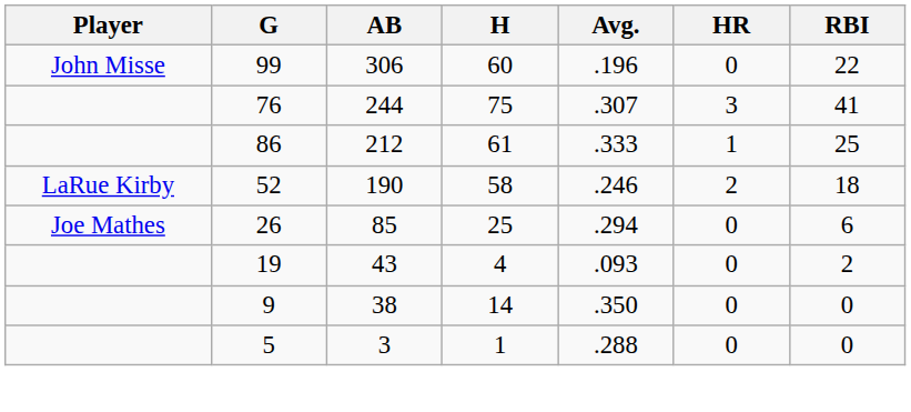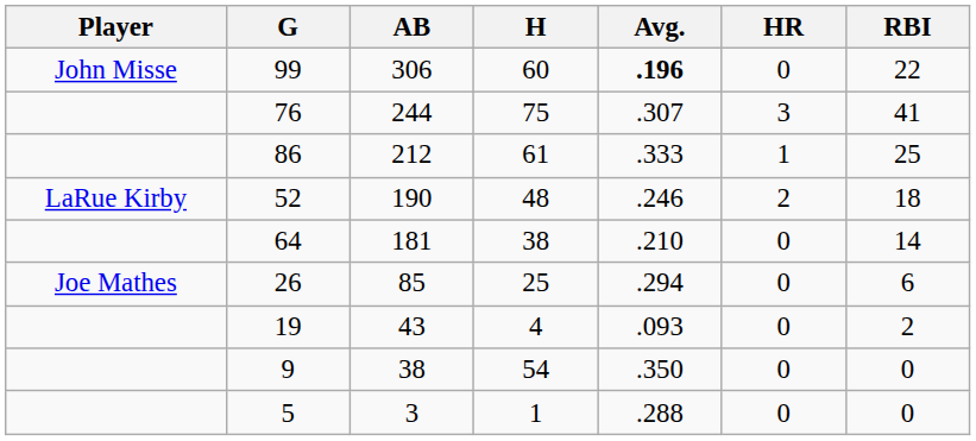99 | Avg.: normal -> bold
52 | H: 58 -> 48
+ row: 64 | 181 | 38 | .210 | 0 | 14
9 | H: 14 -> 54
